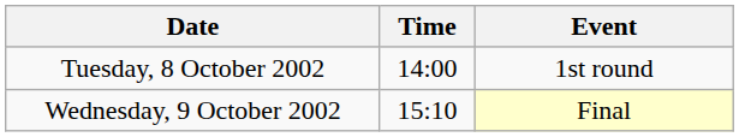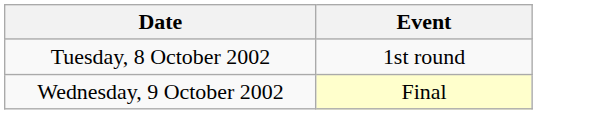- column: Time | 14:00 | 15:10
